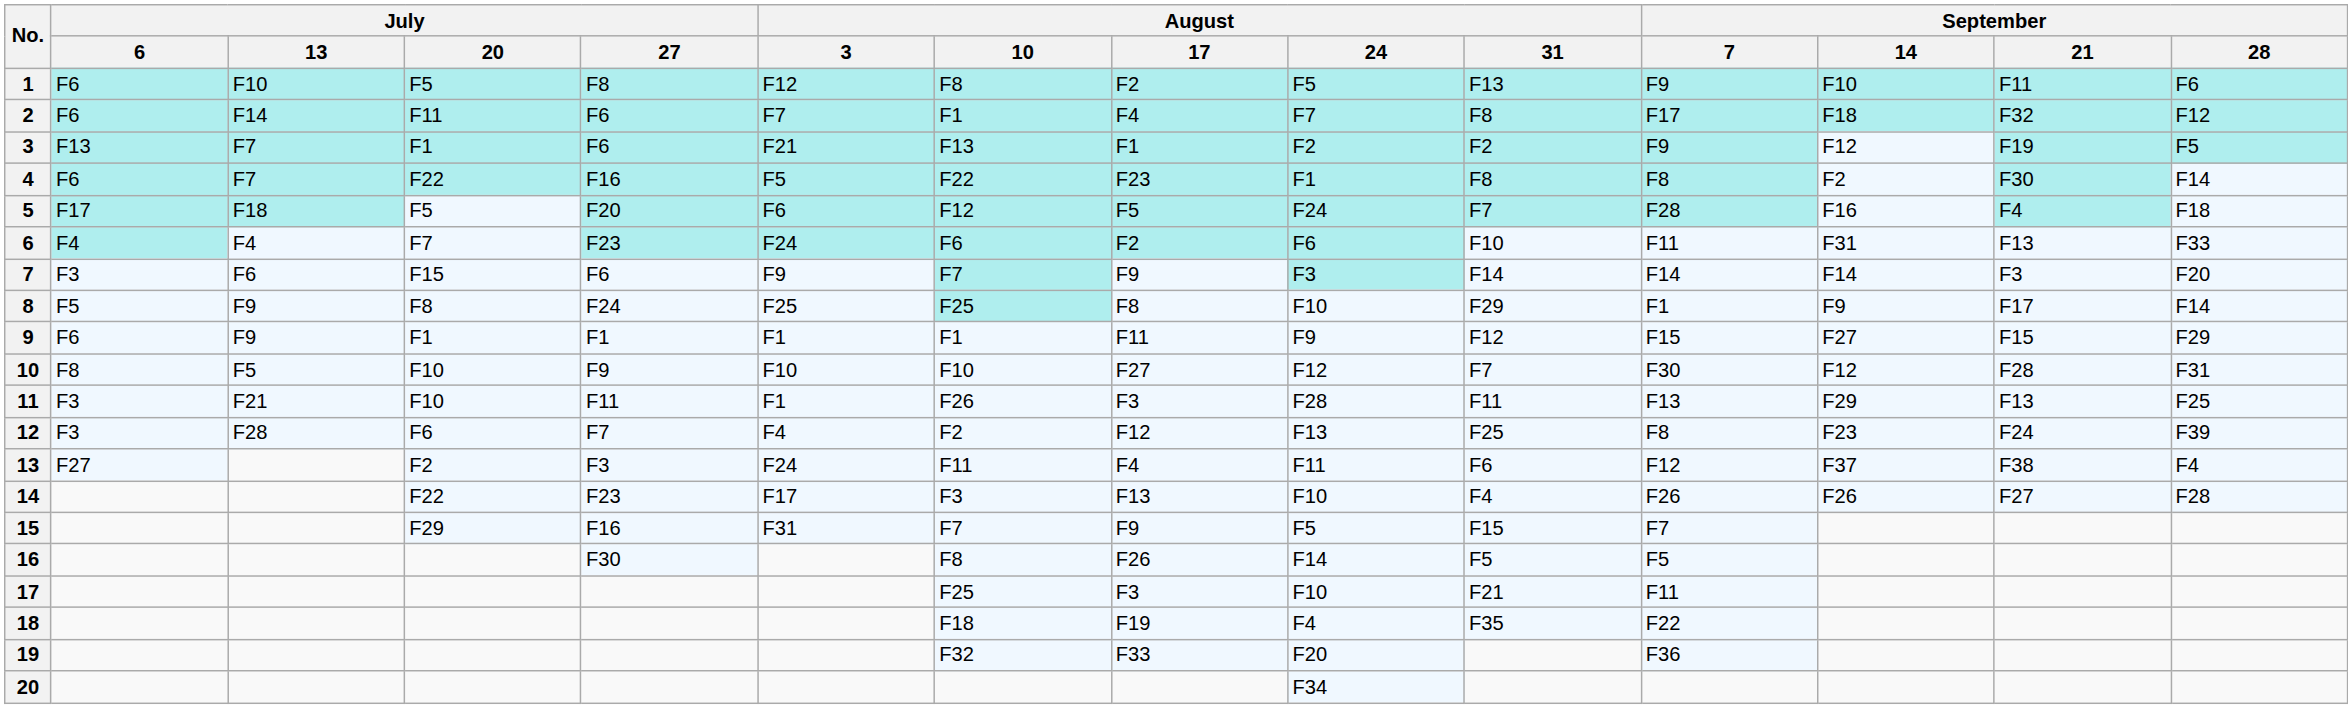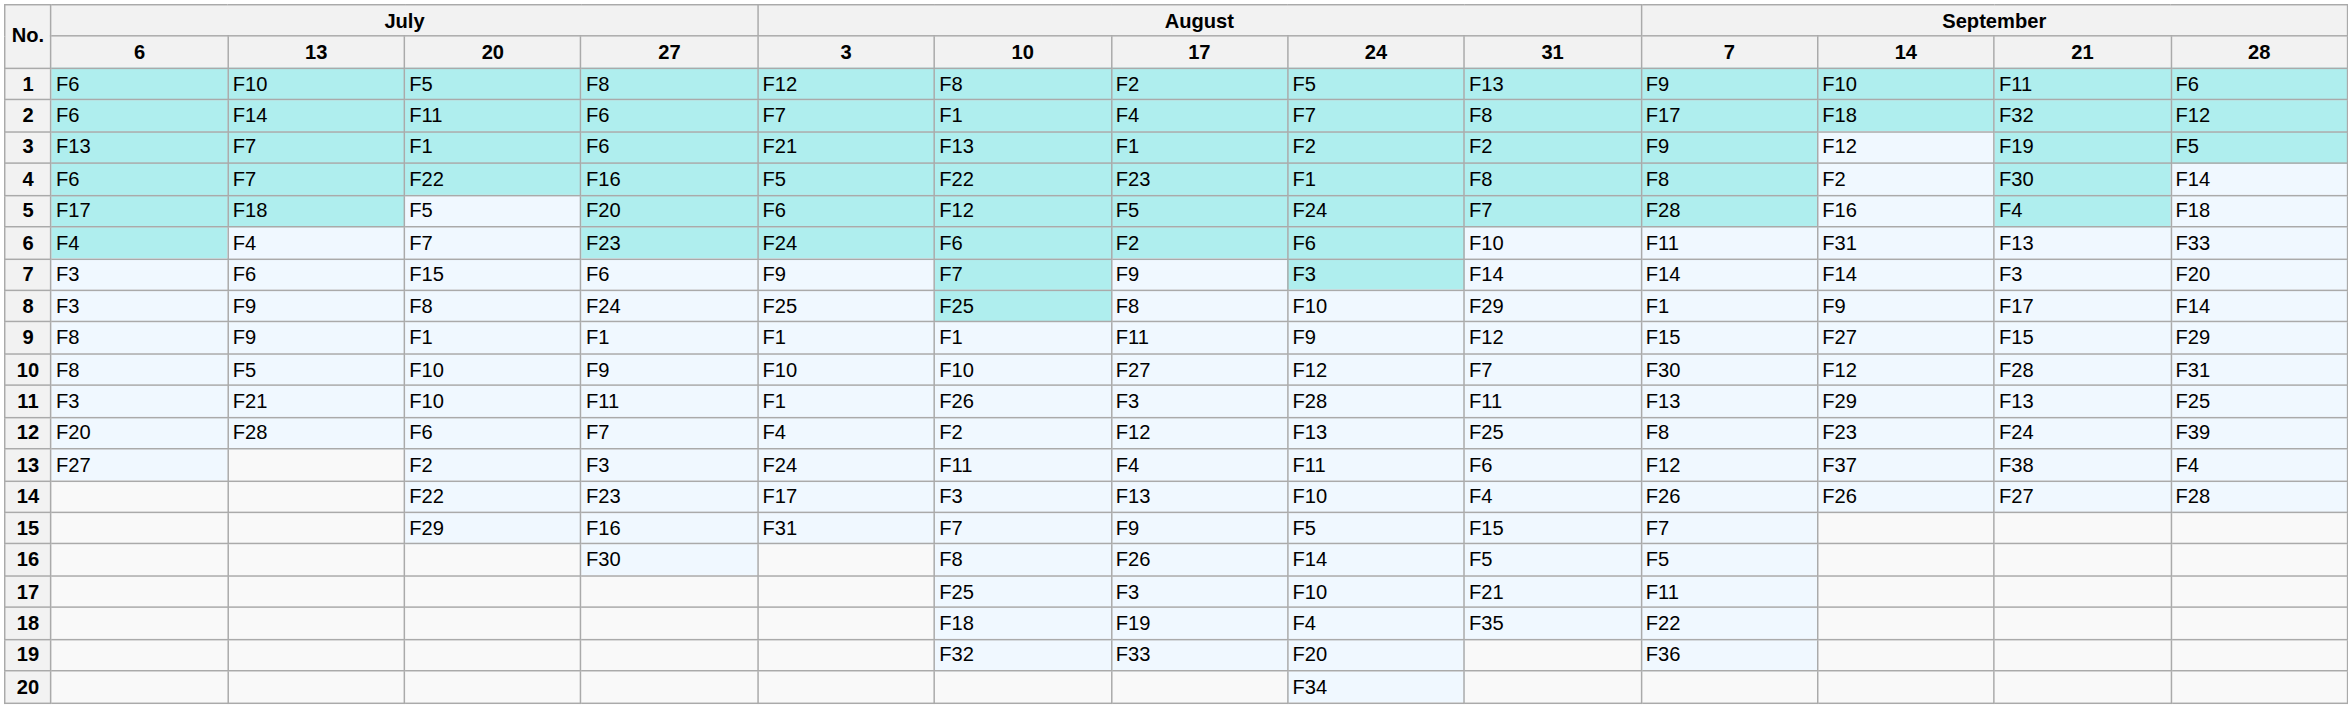8 | July / 6: F5 -> F3
9 | July / 6: F6 -> F8
12 | July / 6: F3 -> F20
